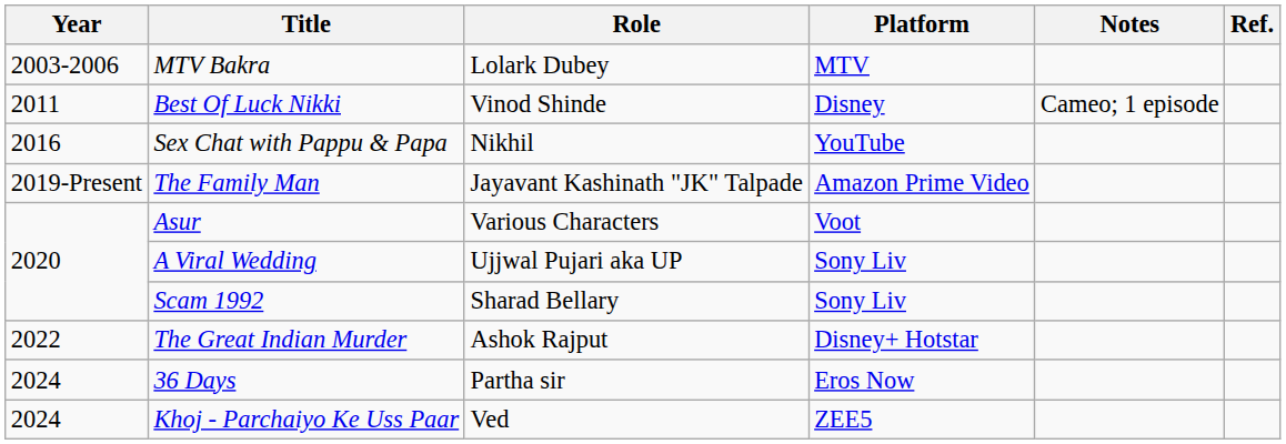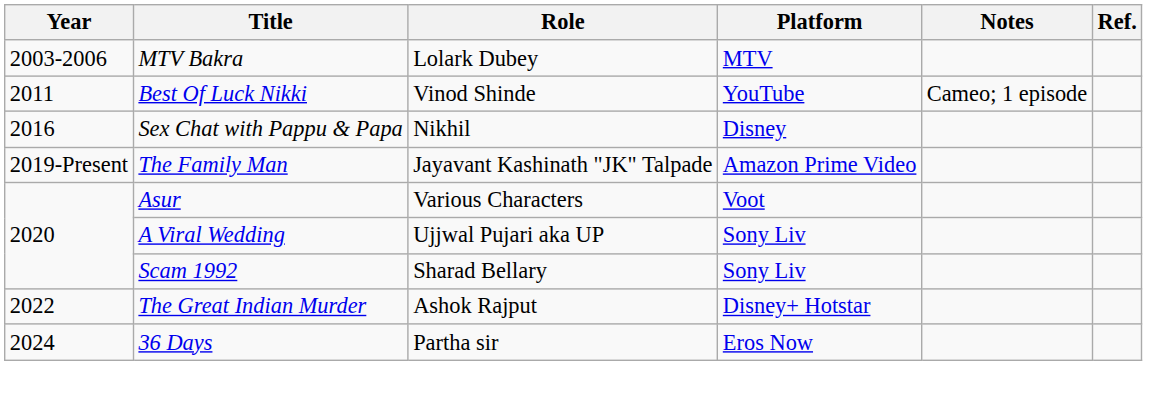Best Of Luck Nikki | Platform: Disney -> YouTube
Sex Chat with Pappu & Papa | Platform: YouTube -> Disney
- row: 2024 | Khoj - Parchaiyo Ke Uss Paar | Ved | ZEE5
